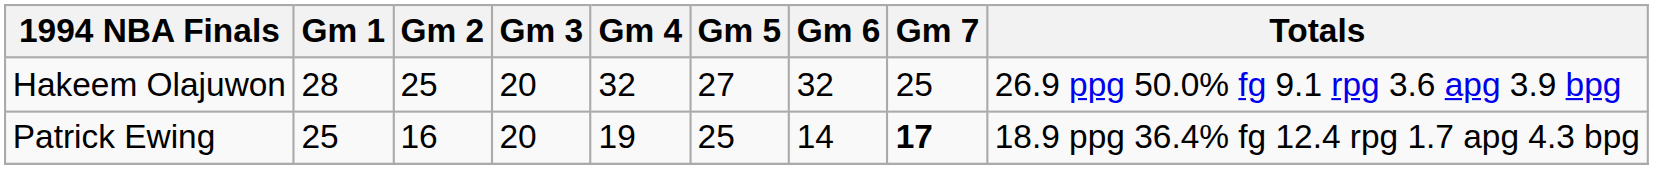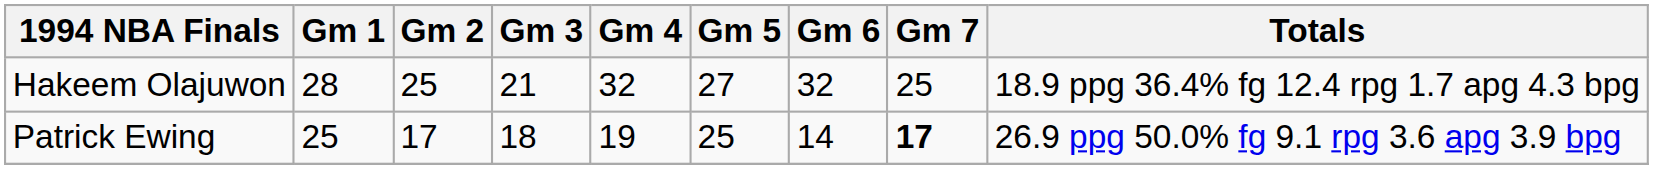Hakeem Olajuwon | Gm 3: 20 -> 21
Hakeem Olajuwon | Totals: 26.9 ppg 50.0% fg 9.1 rpg 3.6 apg 3.9 bpg -> 18.9 ppg 36.4% fg 12.4 rpg 1.7 apg 4.3 bpg
Patrick Ewing | Gm 2: 16 -> 17
Patrick Ewing | Gm 3: 20 -> 18
Patrick Ewing | Totals: 18.9 ppg 36.4% fg 12.4 rpg 1.7 apg 4.3 bpg -> 26.9 ppg 50.0% fg 9.1 rpg 3.6 apg 3.9 bpg
